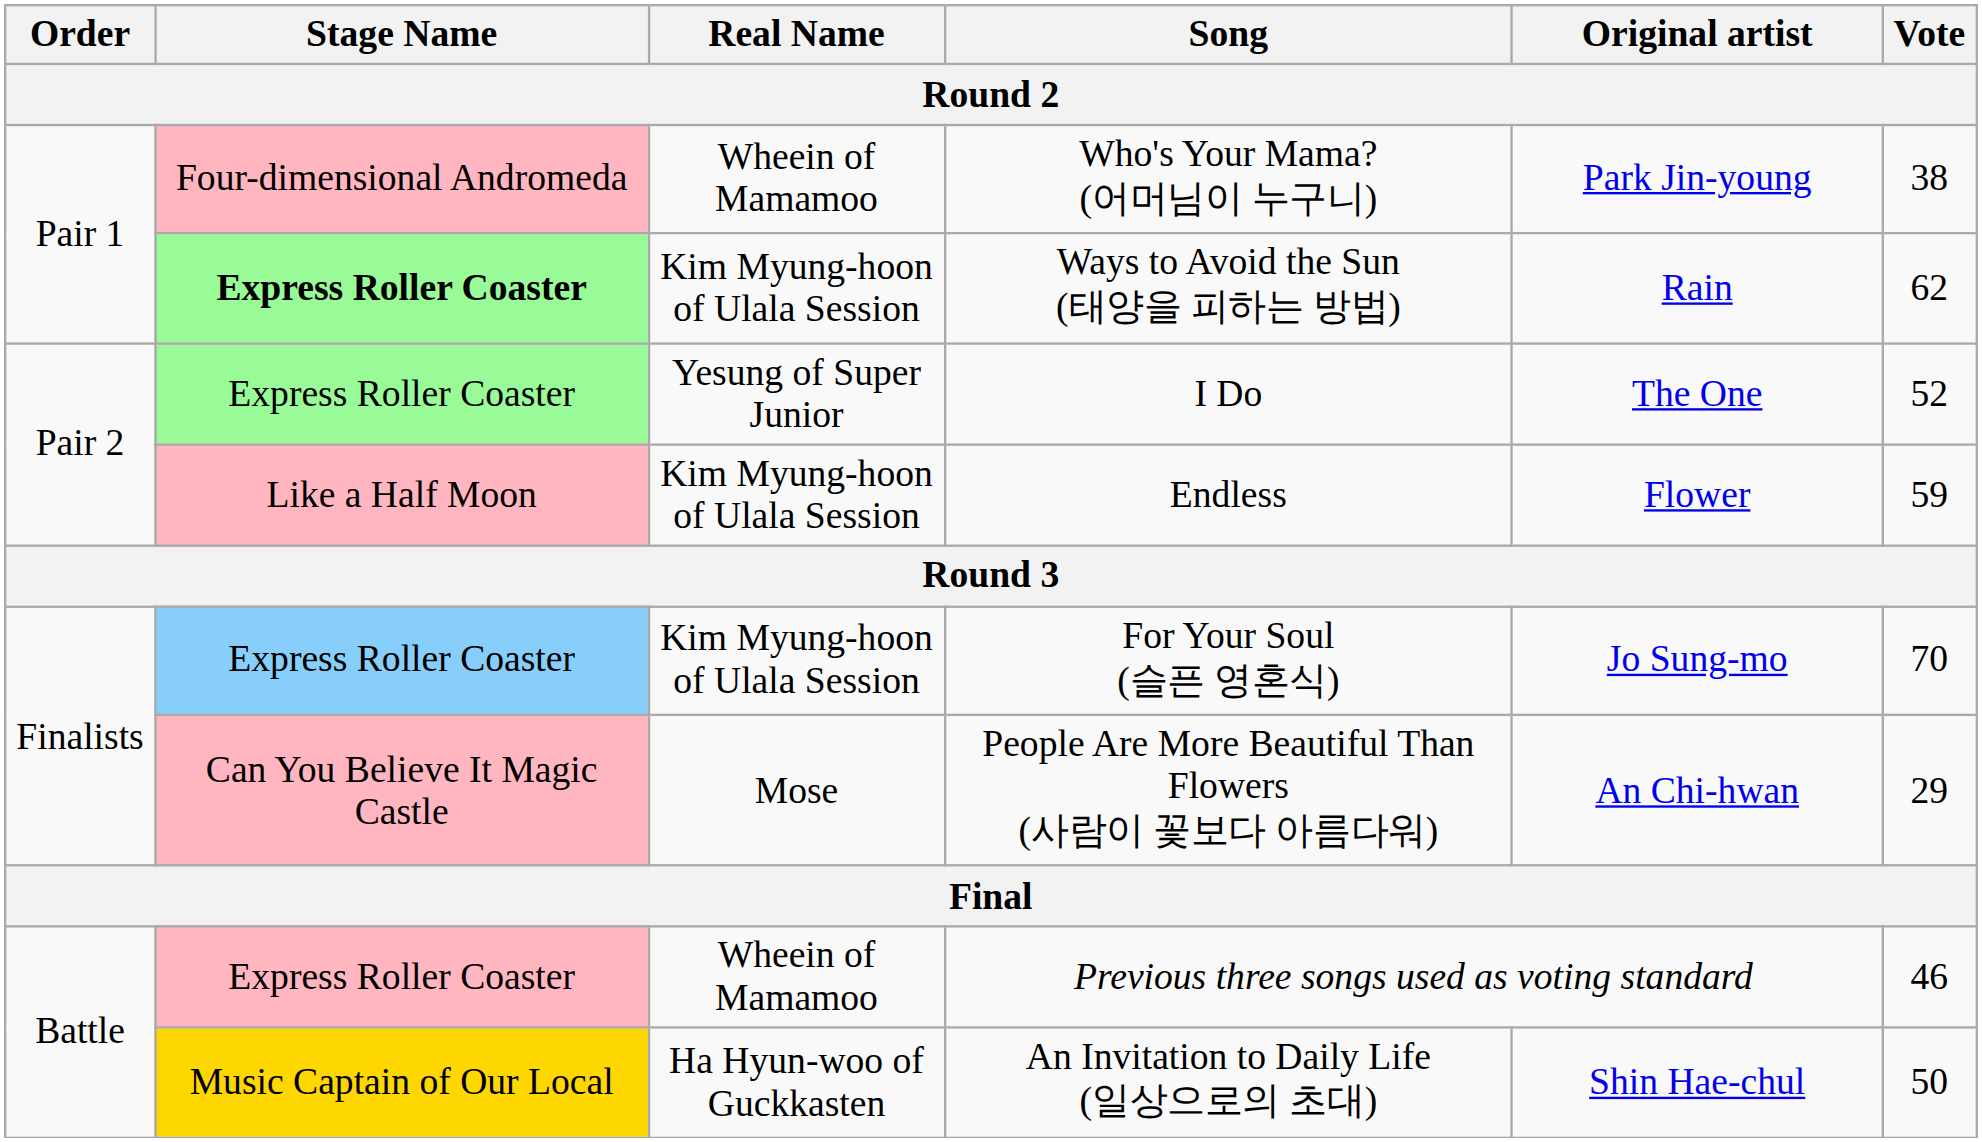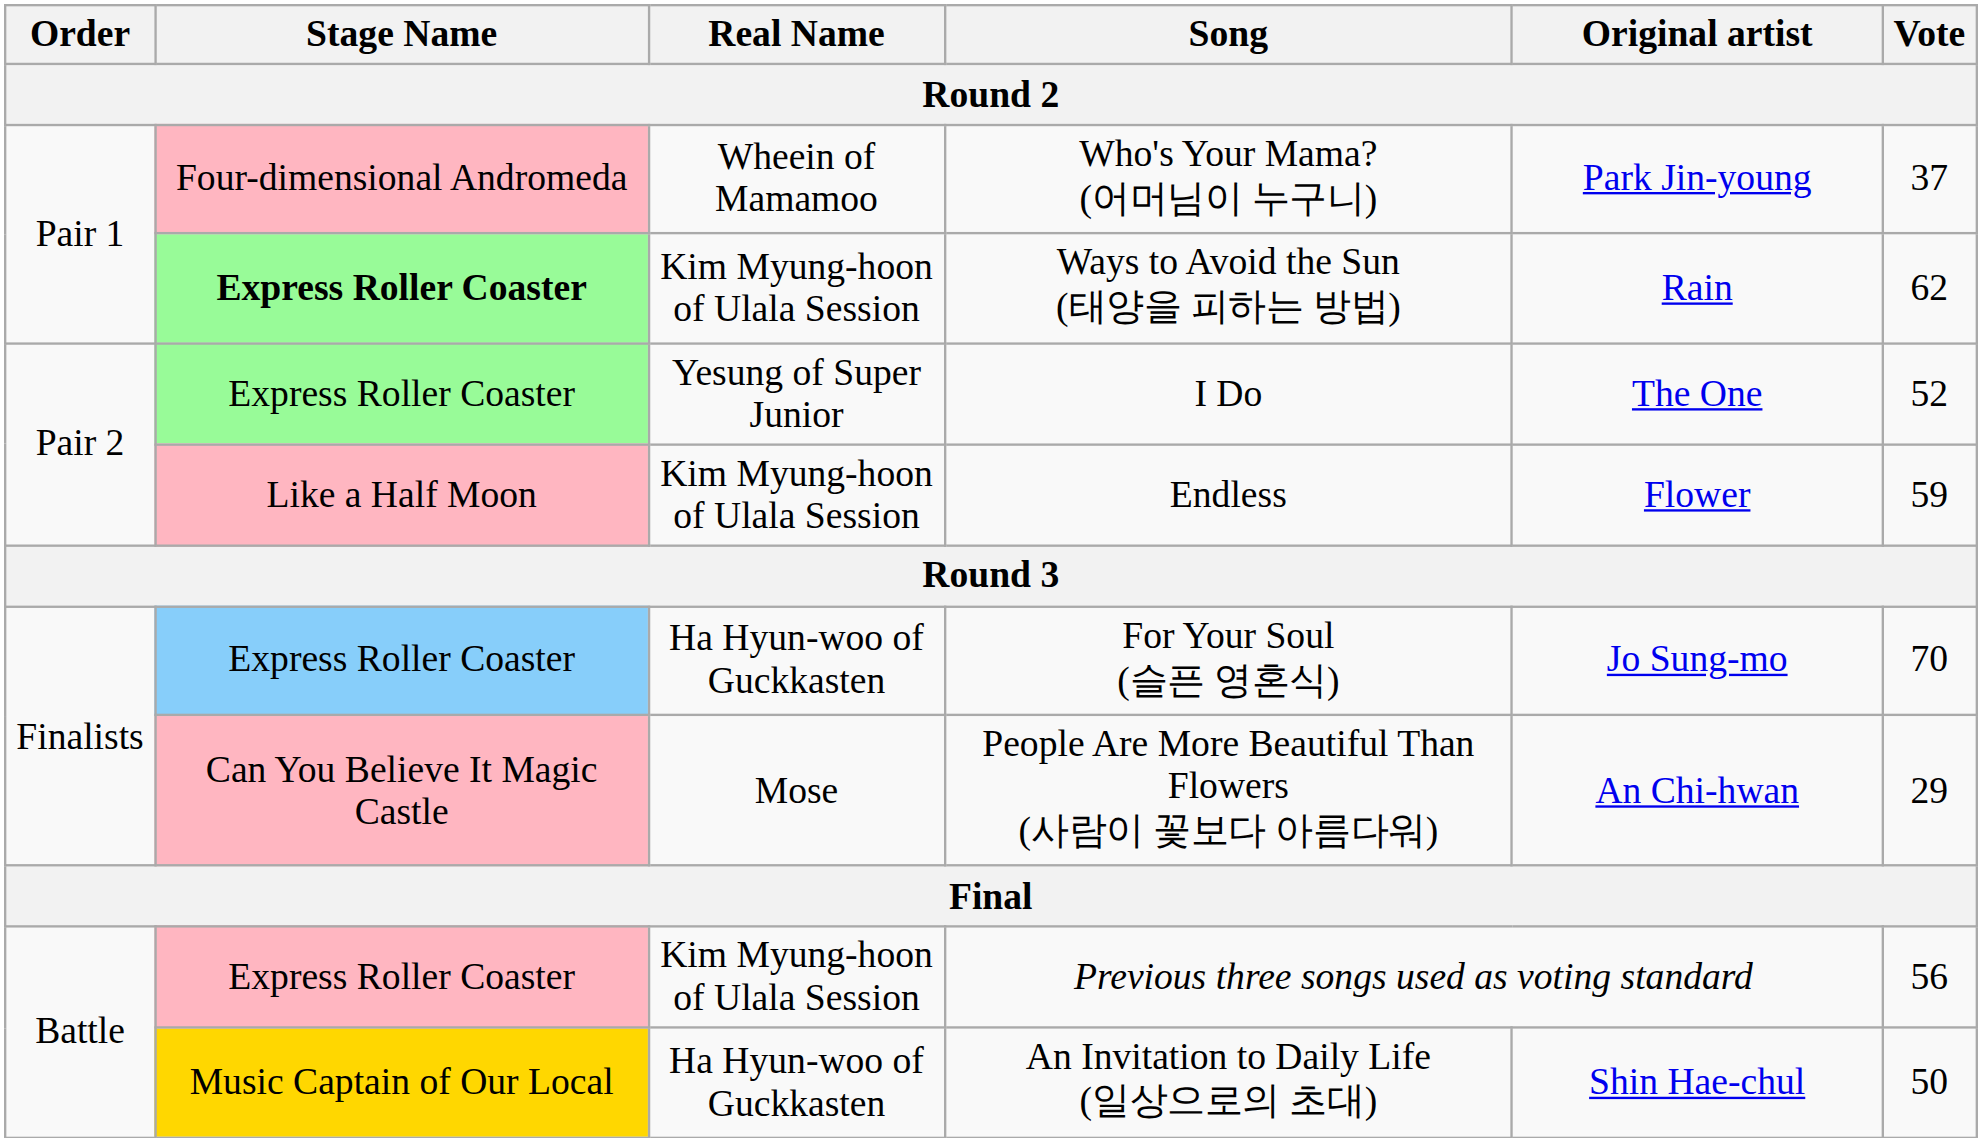Who's Your Mama? (어머님이 누구니) | Vote: 38 -> 37
For Your Soul (슬픈 영혼식) | Real Name: Kim Myung-hoon of Ulala Session -> Ha Hyun-woo of Guckkasten
Previous three songs used as voting standard | Real Name: Wheein of Mamamoo -> Kim Myung-hoon of Ulala Session
Previous three songs used as voting standard | Vote: 46 -> 56
